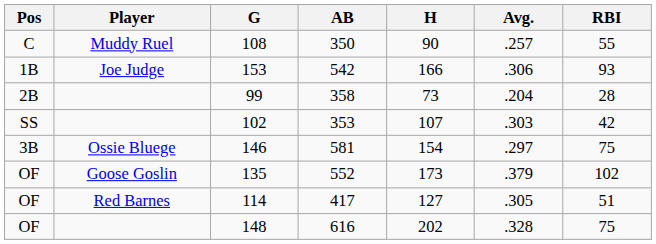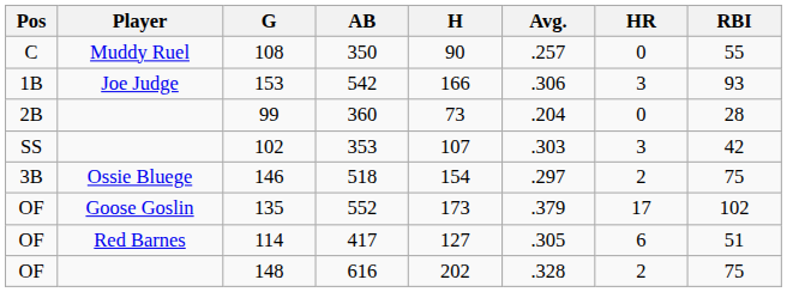+ column: HR | 0 | 3 | 0 | 3 | 2 | 17 | 6 | 2
99 | AB: 358 -> 360
146 | AB: 581 -> 518
